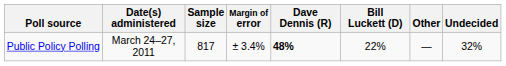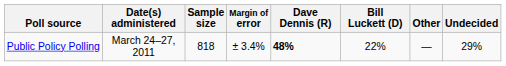Public Policy Polling | Sample size: 817 -> 818
Public Policy Polling | Undecided: 32% -> 29%
